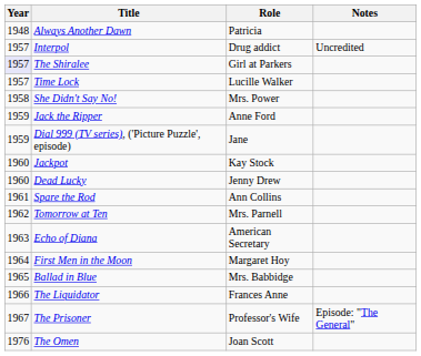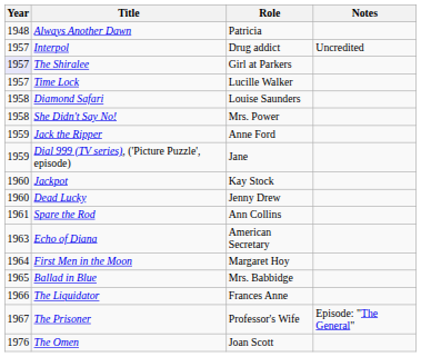+ row: 1958 | Diamond Safari | Louise Saunders
- row: 1962 | Tomorrow at Ten | Mrs. Parnell
